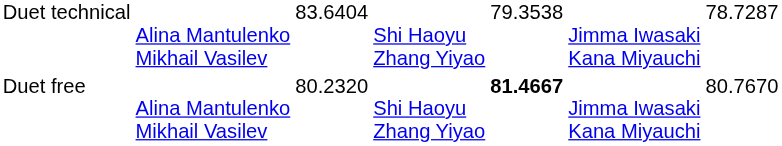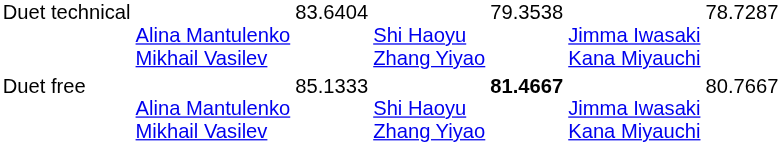Duet free | column 3: 80.2320 -> 85.1333
Duet free | column 7: 80.7670 -> 80.7667
